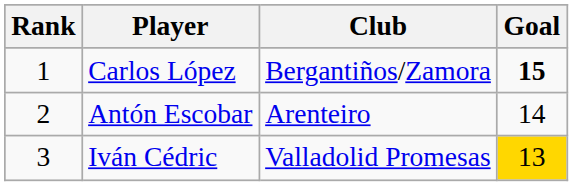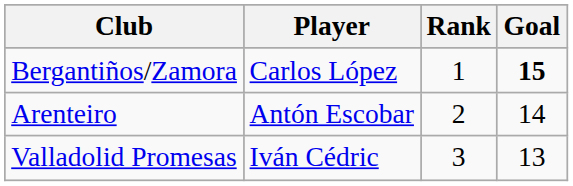columns swapped: Rank <-> Club
Iván Cédric | Goal: gold background -> no background
